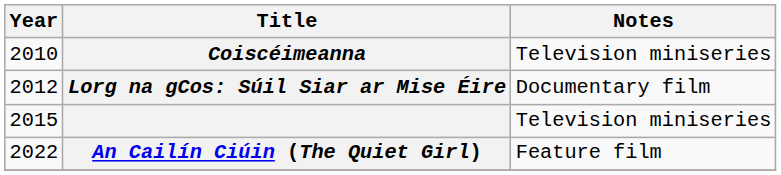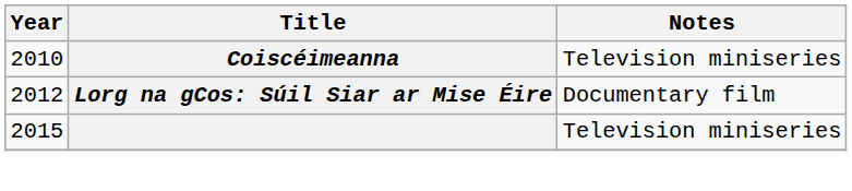- row: 2022 | An Cailín Ciúin (The Quiet Girl) | Feature film
